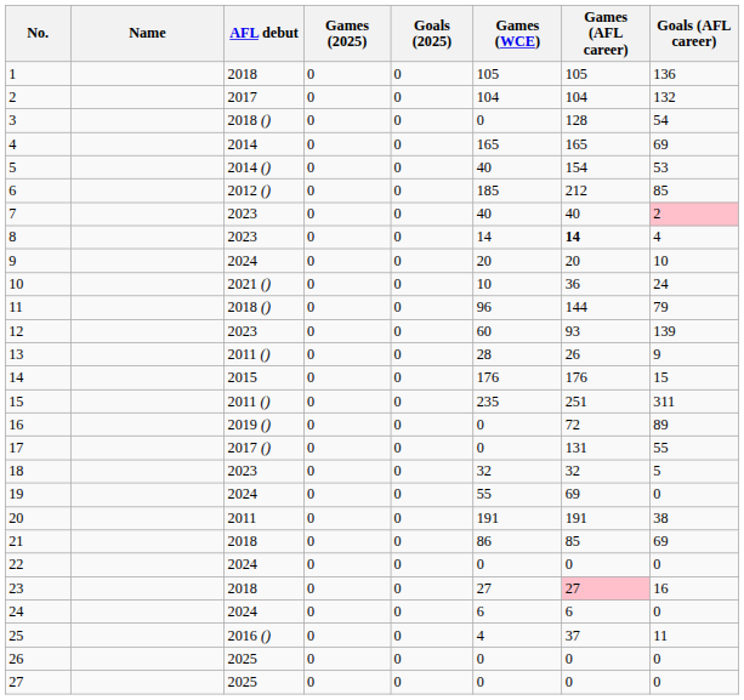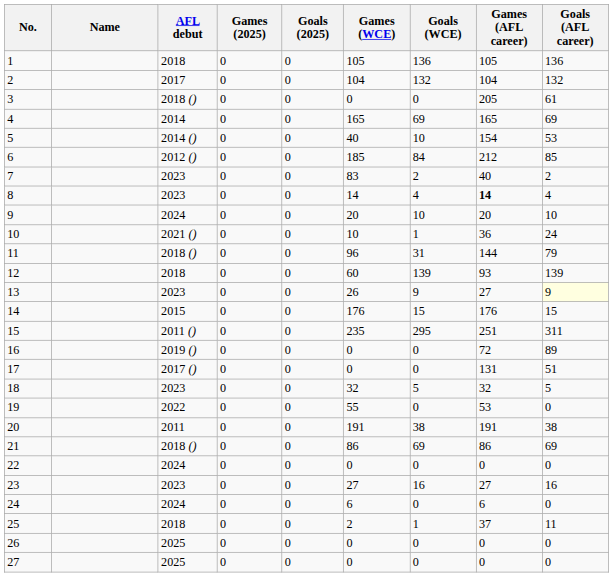+ column: Goals (WCE) | 136 | 132 | 0 | 69 | 10 | 84 | 2 | 4 | 10 | 1 | 31 | 139 | 9 | 15 | 295 | 0 | 0 | 5 | 0 | 38 | 69 | 0 | 16 | 0 | 1 | 0 | 0
3 | Games (AFL career): 128 -> 205
3 | Goals (AFL career): 54 -> 61
7 | Games (WCE): 40 -> 83
7 | Goals (AFL career): pink background -> no background
12 | AFL debut: 2023 -> 2018
13 | AFL debut: 2011 () -> 2023
13 | Games (WCE): 28 -> 26
13 | Games (AFL career): 26 -> 27
13 | Goals (AFL career): no background -> lightyellow background
17 | Goals (AFL career): 55 -> 51
19 | AFL debut: 2024 -> 2022
19 | Games (AFL career): 69 -> 53
21 | AFL debut: 2018 -> 2018 ()
21 | Games (AFL career): 85 -> 86
23 | AFL debut: 2018 -> 2023
23 | Games (AFL career): pink background -> no background
25 | AFL debut: 2016 () -> 2018
25 | Games (WCE): 4 -> 2
